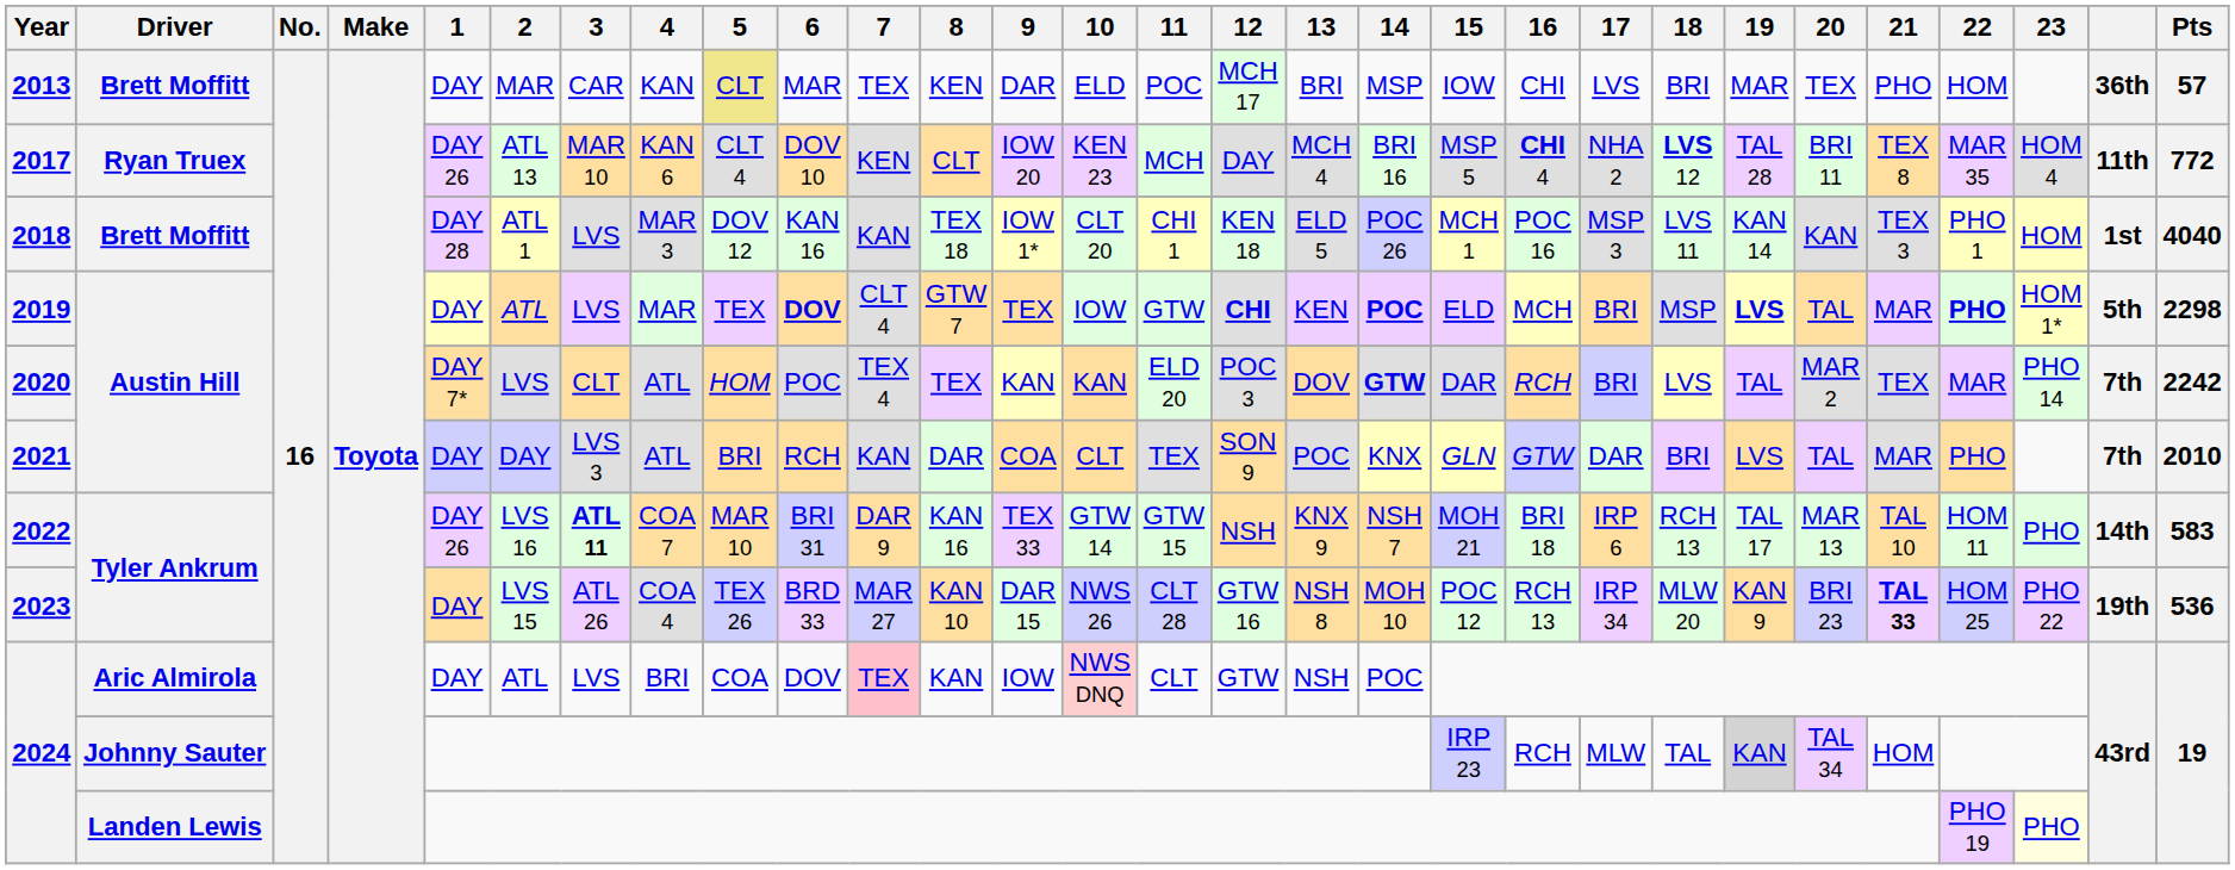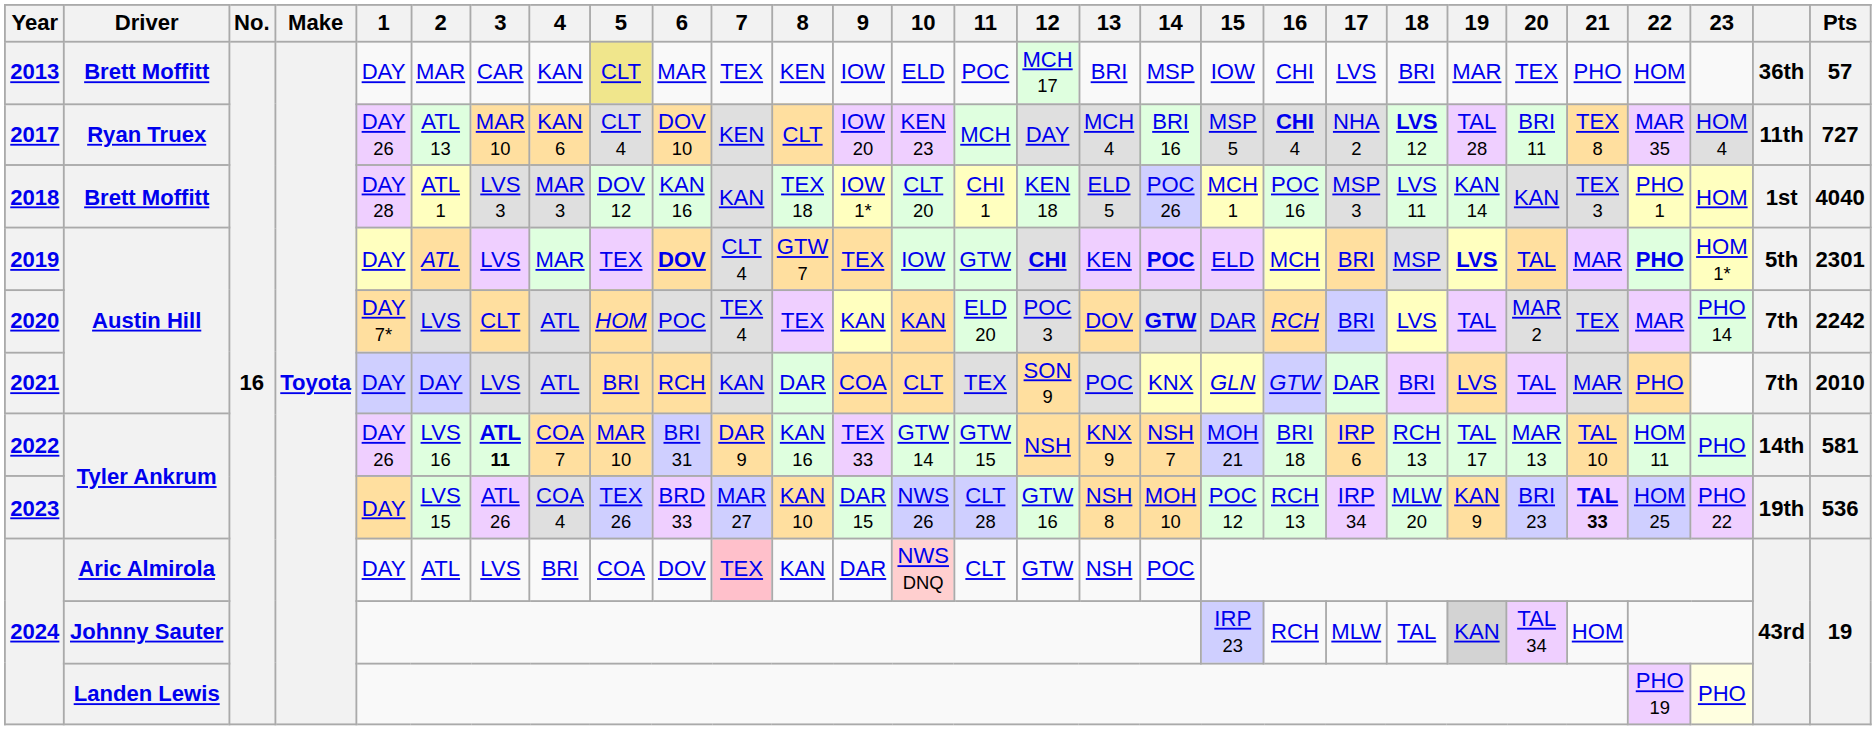2013 | 9: DAR -> IOW
2017 | Pts: 772 -> 727
2018 | 3: LVS -> LVS 3
2019 | Pts: 2298 -> 2301
2021 | 3: LVS 3 -> LVS
2022 | Pts: 583 -> 581
2024 / Aric Almirola | 9: IOW -> DAR
